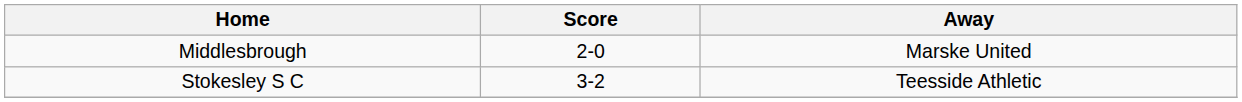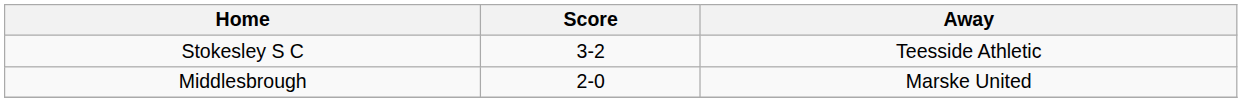rows swapped: Middlesbrough <-> Stokesley S C
